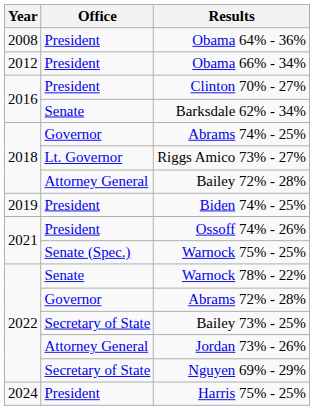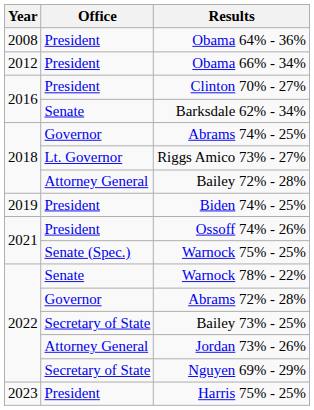Harris 75% - 25% | Year: 2024 -> 2023
